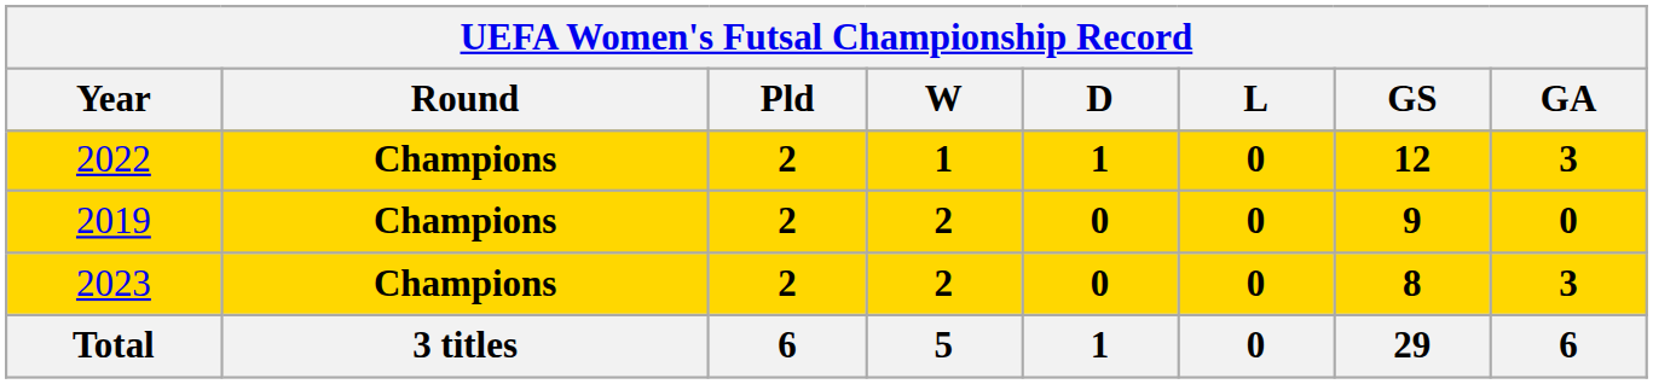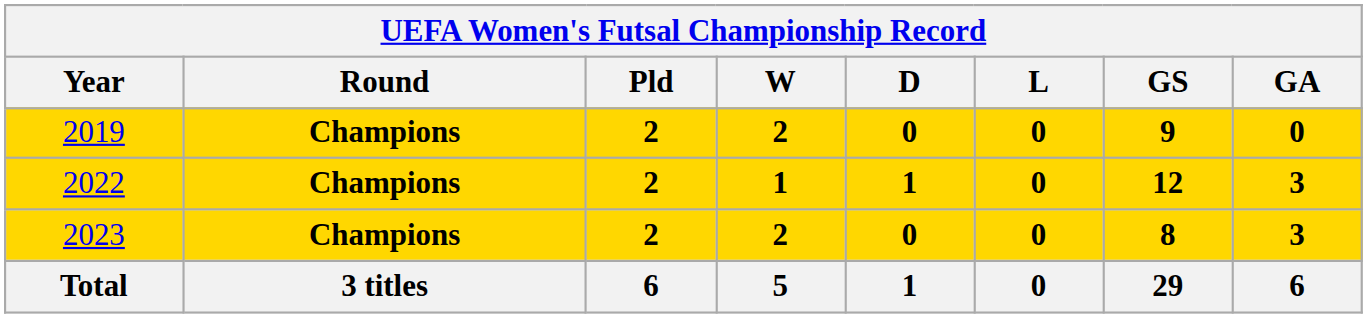rows swapped: 2019 <-> 2022
